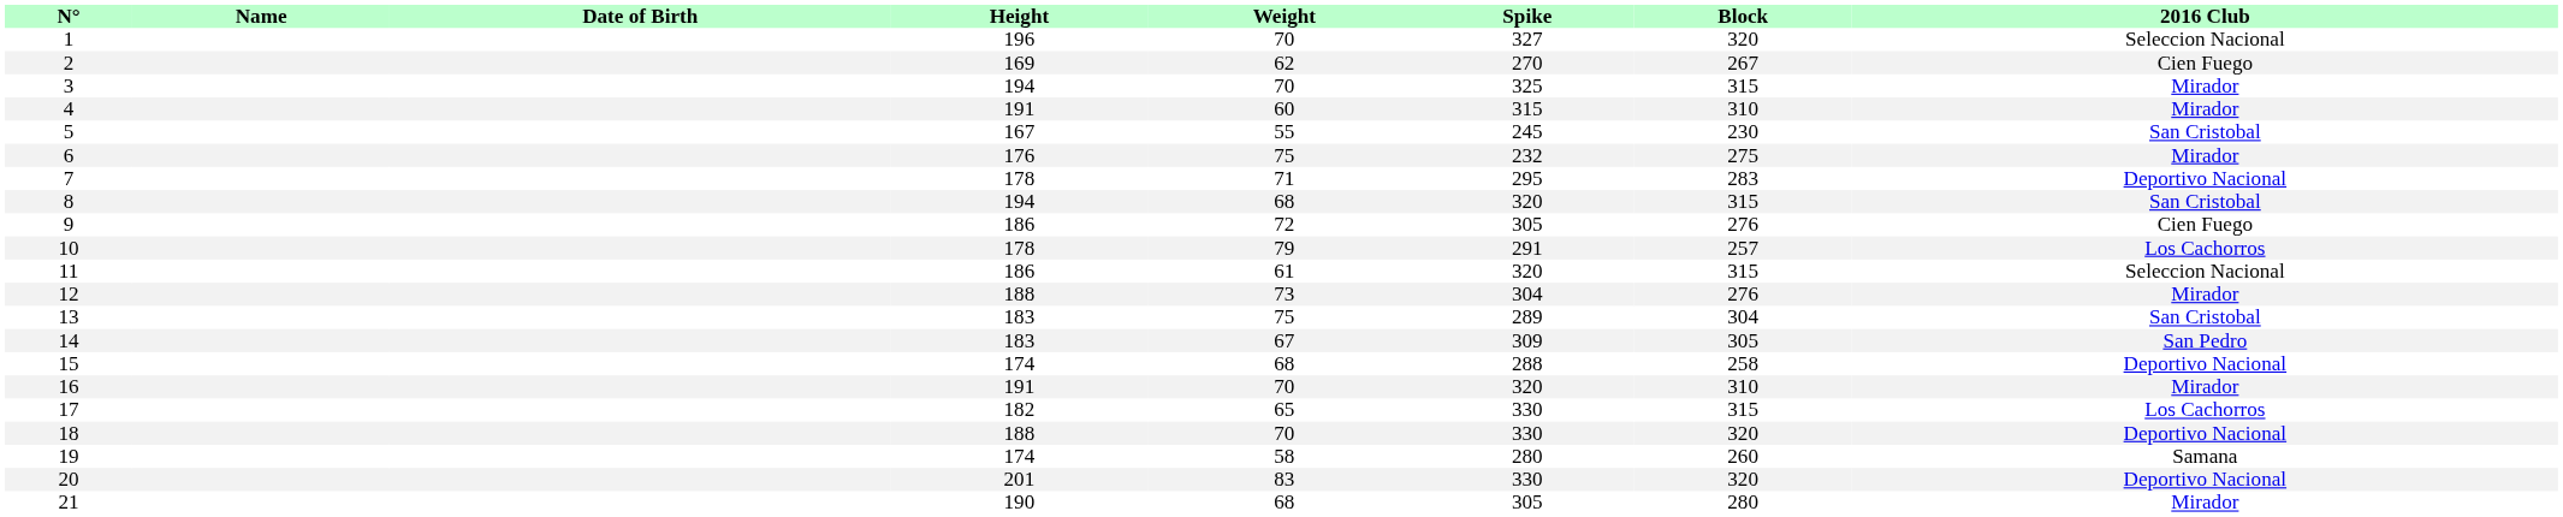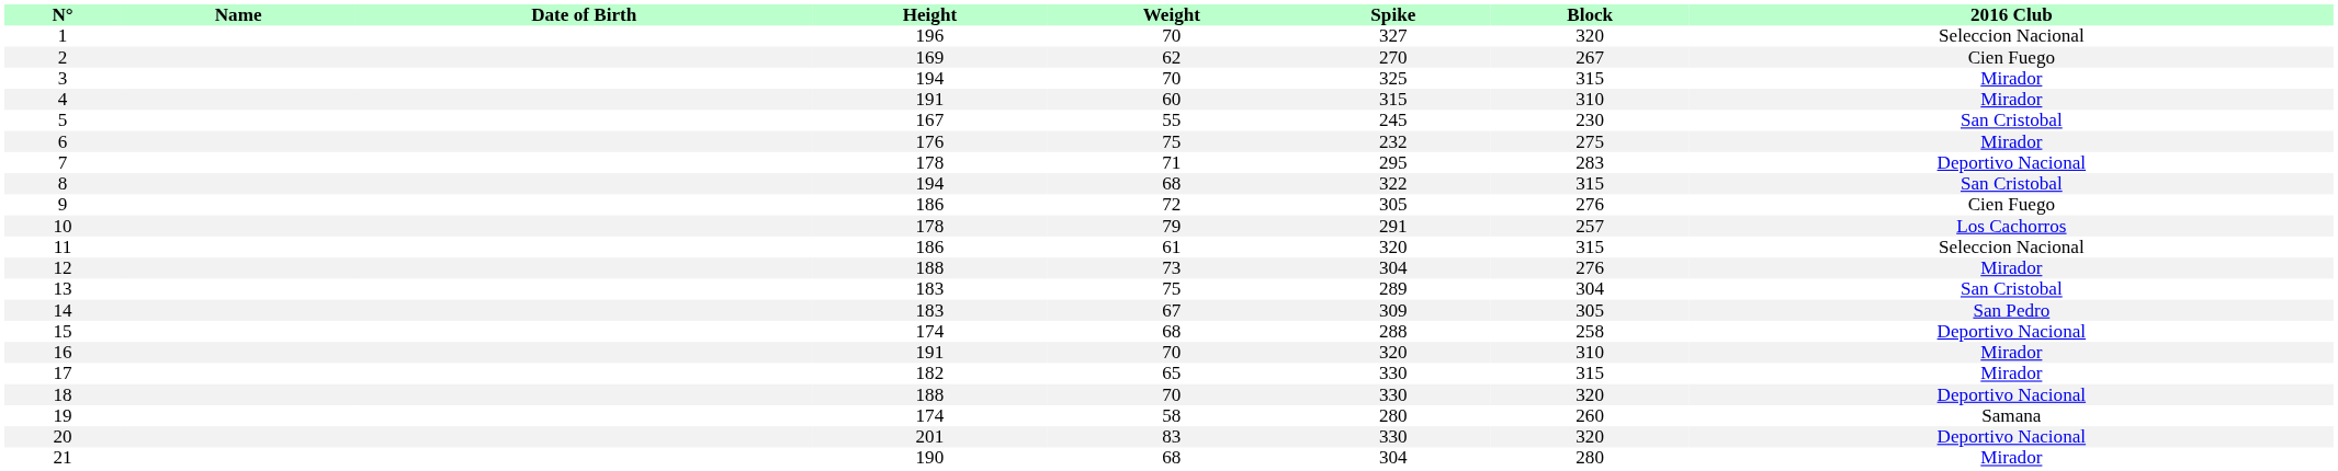8 | Spike: 320 -> 322
17 | 2016 Club: Los Cachorros -> Mirador
21 | Spike: 305 -> 304
